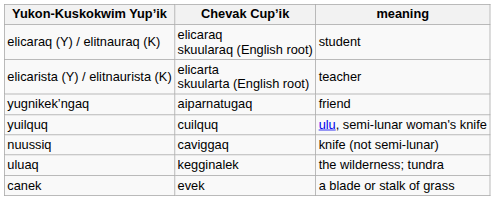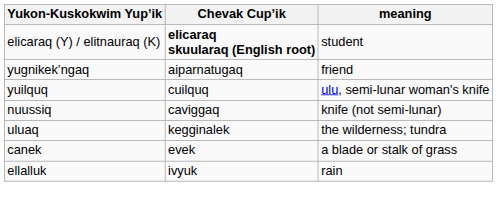elicaraq (Y) / elitnauraq (K) | Chevak Cupʼik: normal -> bold
- row: elicarista (Y) / elitnaurista (K) | elicarta skuularta (English root) | teacher
+ row: ellalluk | ivyuk | rain
